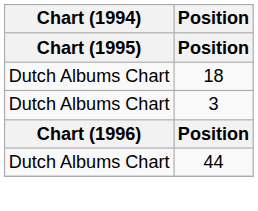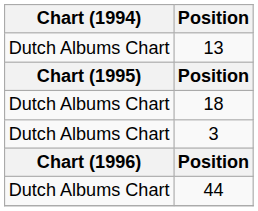+ row: Dutch Albums Chart | 13
